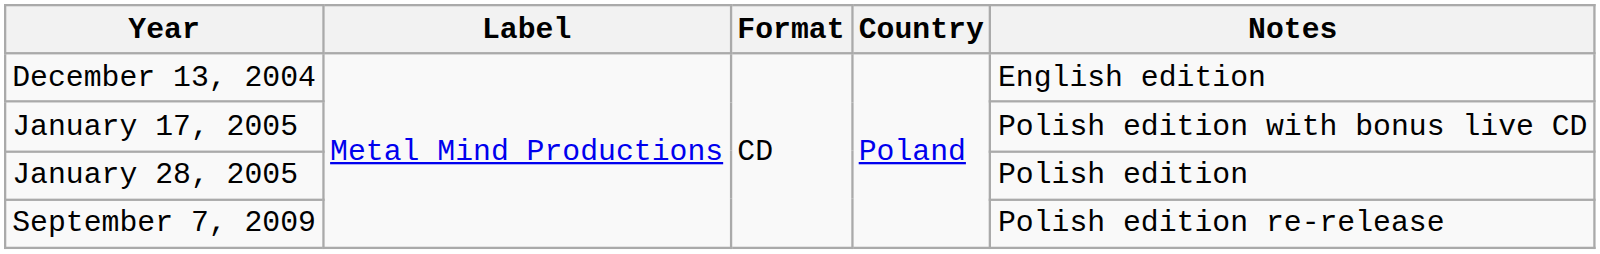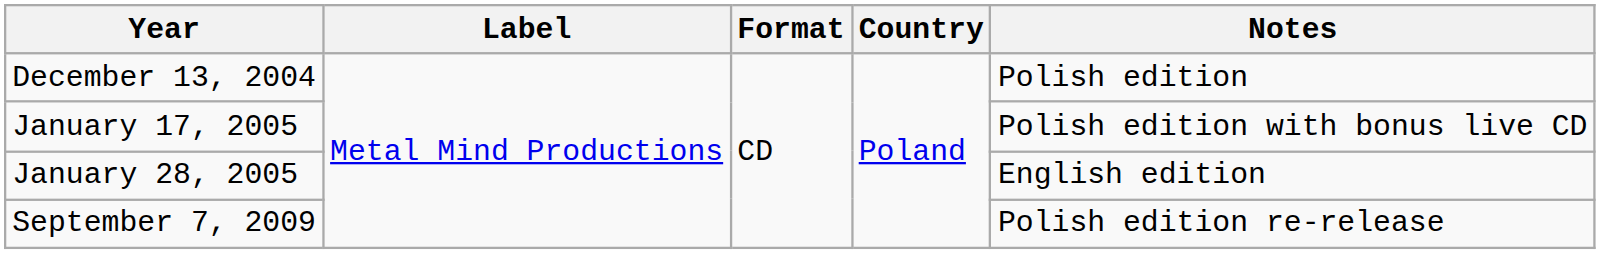December 13, 2004 | Notes: English edition -> Polish edition
January 28, 2005 | Notes: Polish edition -> English edition
